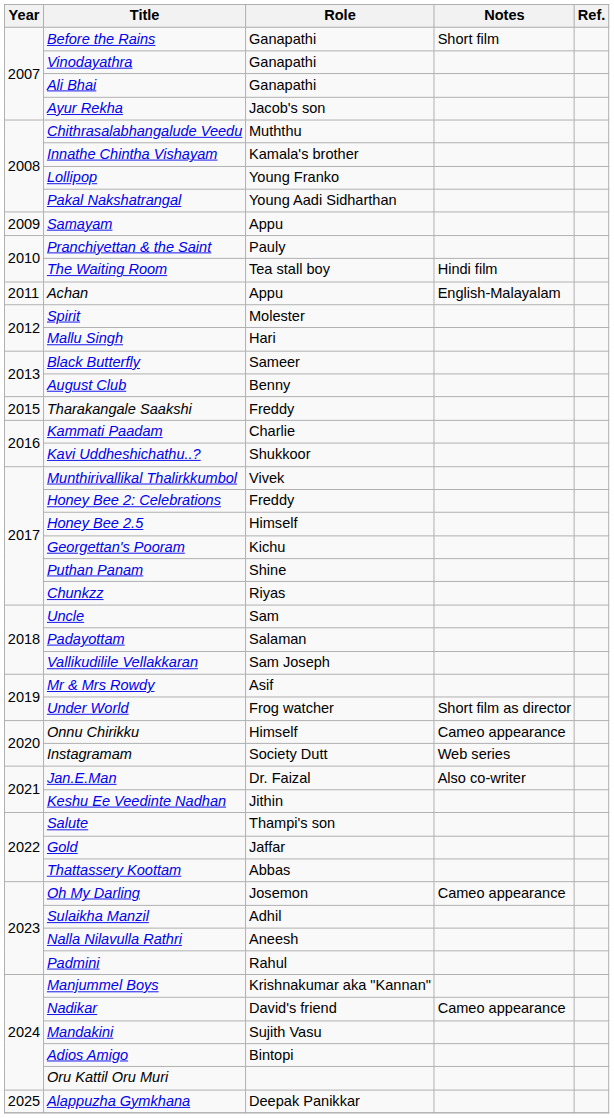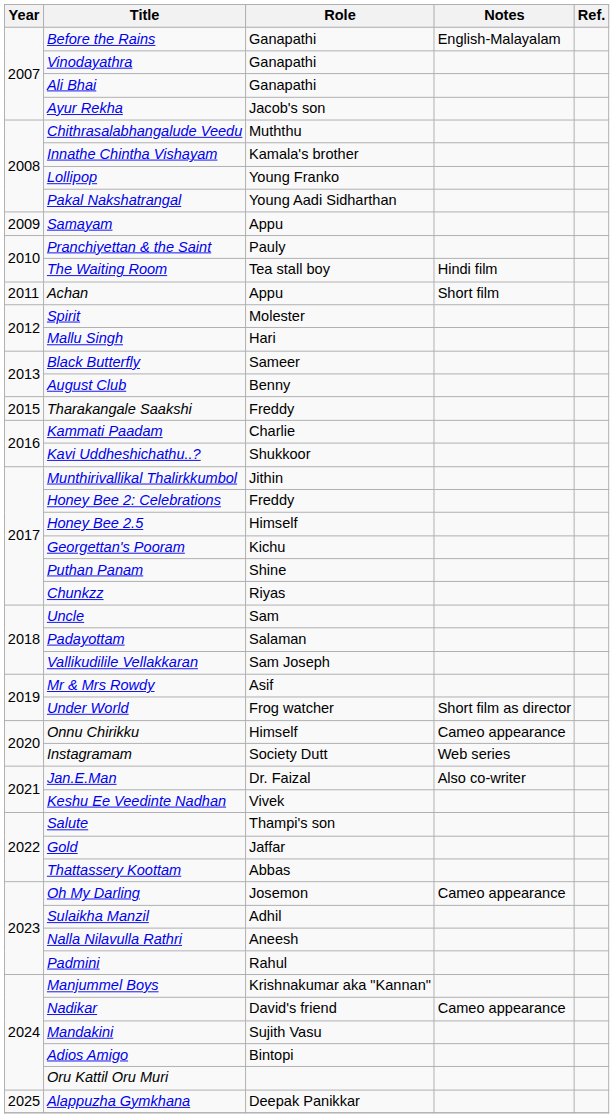Before the Rains | Notes: Short film -> English-Malayalam
Achan | Notes: English-Malayalam -> Short film
Munthirivallikal Thalirkkumbol | Role: Vivek -> Jithin
Keshu Ee Veedinte Nadhan | Role: Jithin -> Vivek
